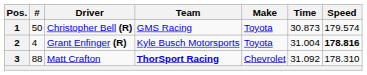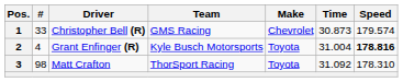1 | #: 50 -> 33
1 | Make: Toyota -> Chevrolet
3 | #: 88 -> 98
3 | Team: bold -> normal
3 | Make: Chevrolet -> Toyota
